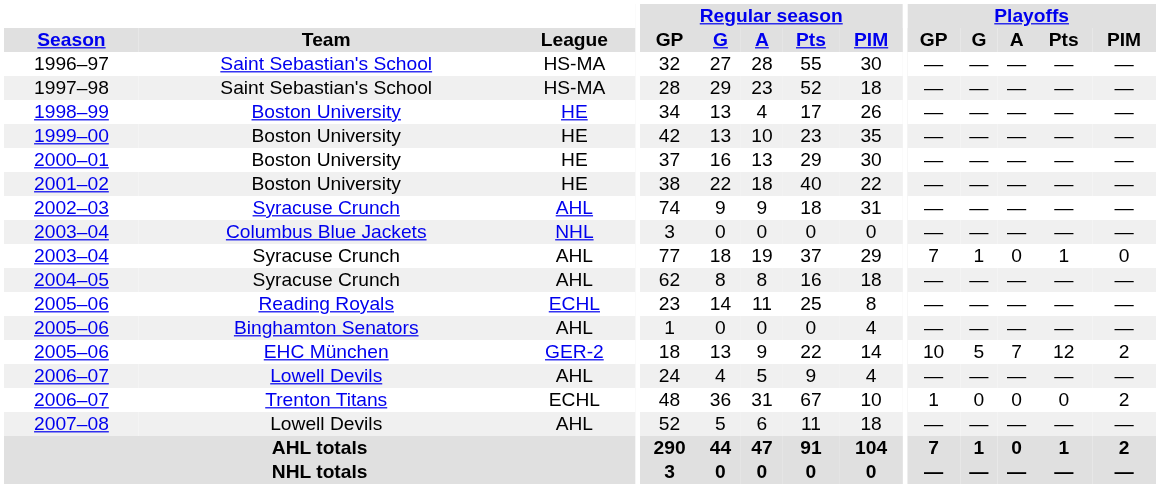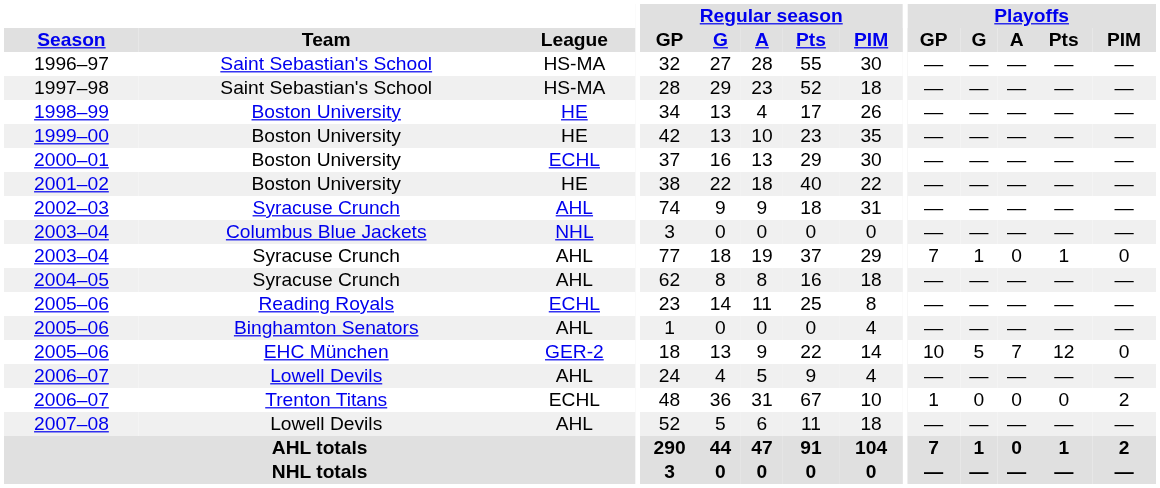2000–01 | League: HE -> ECHL
2005–06 / EHC München | Playoffs / PIM: 2 -> 0
